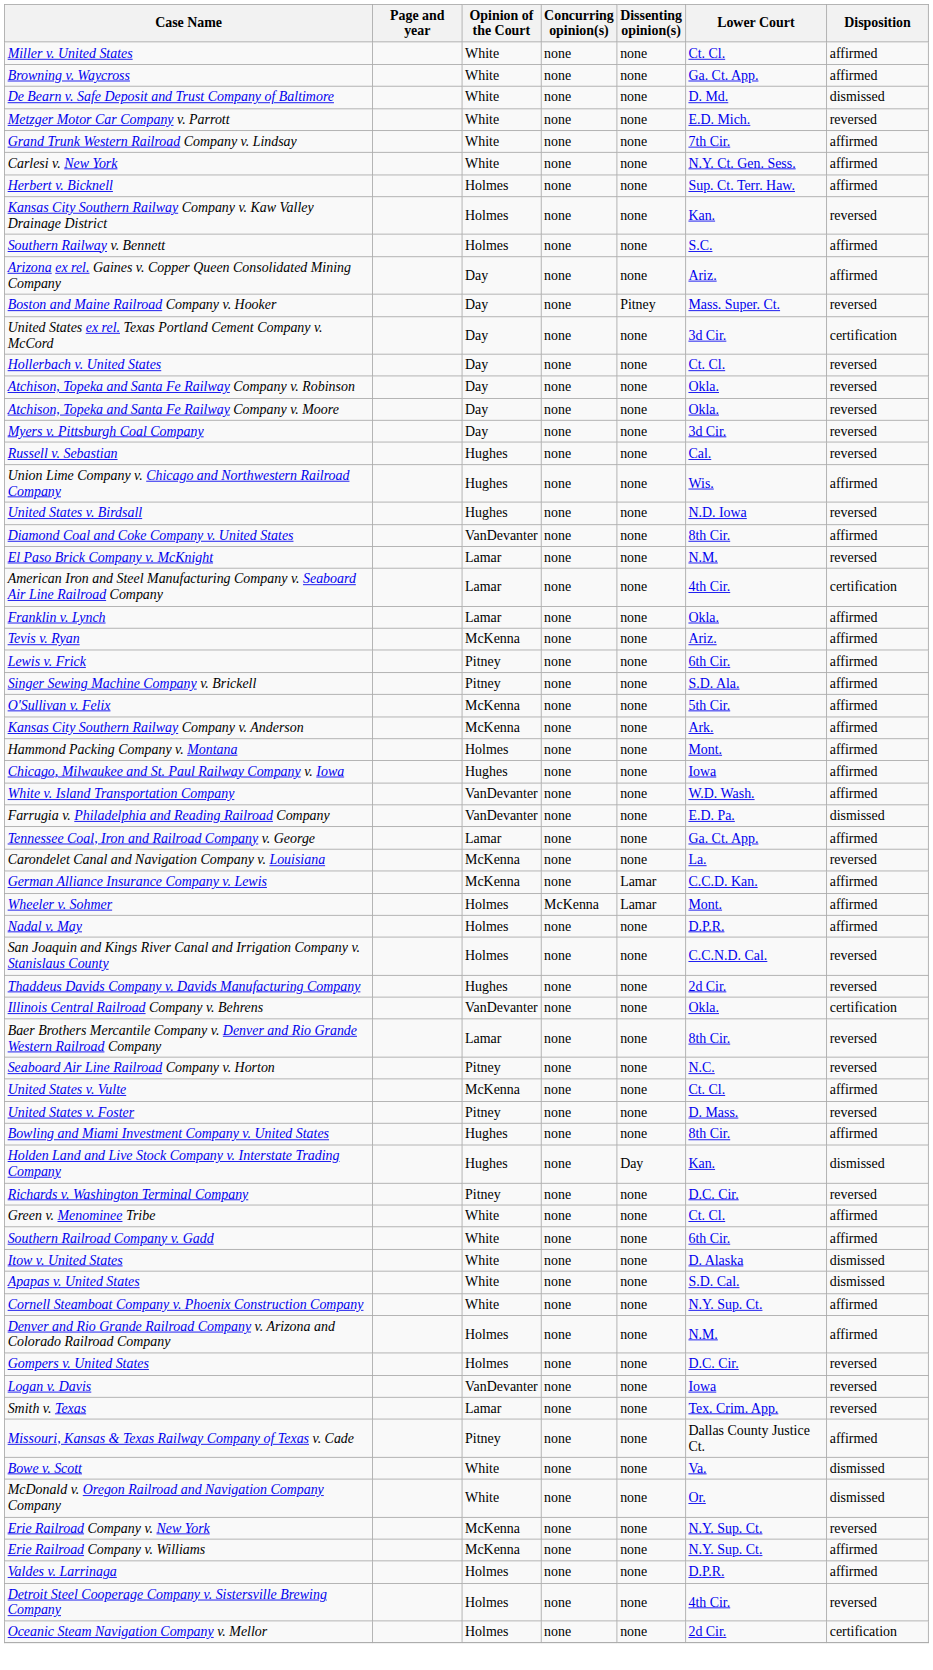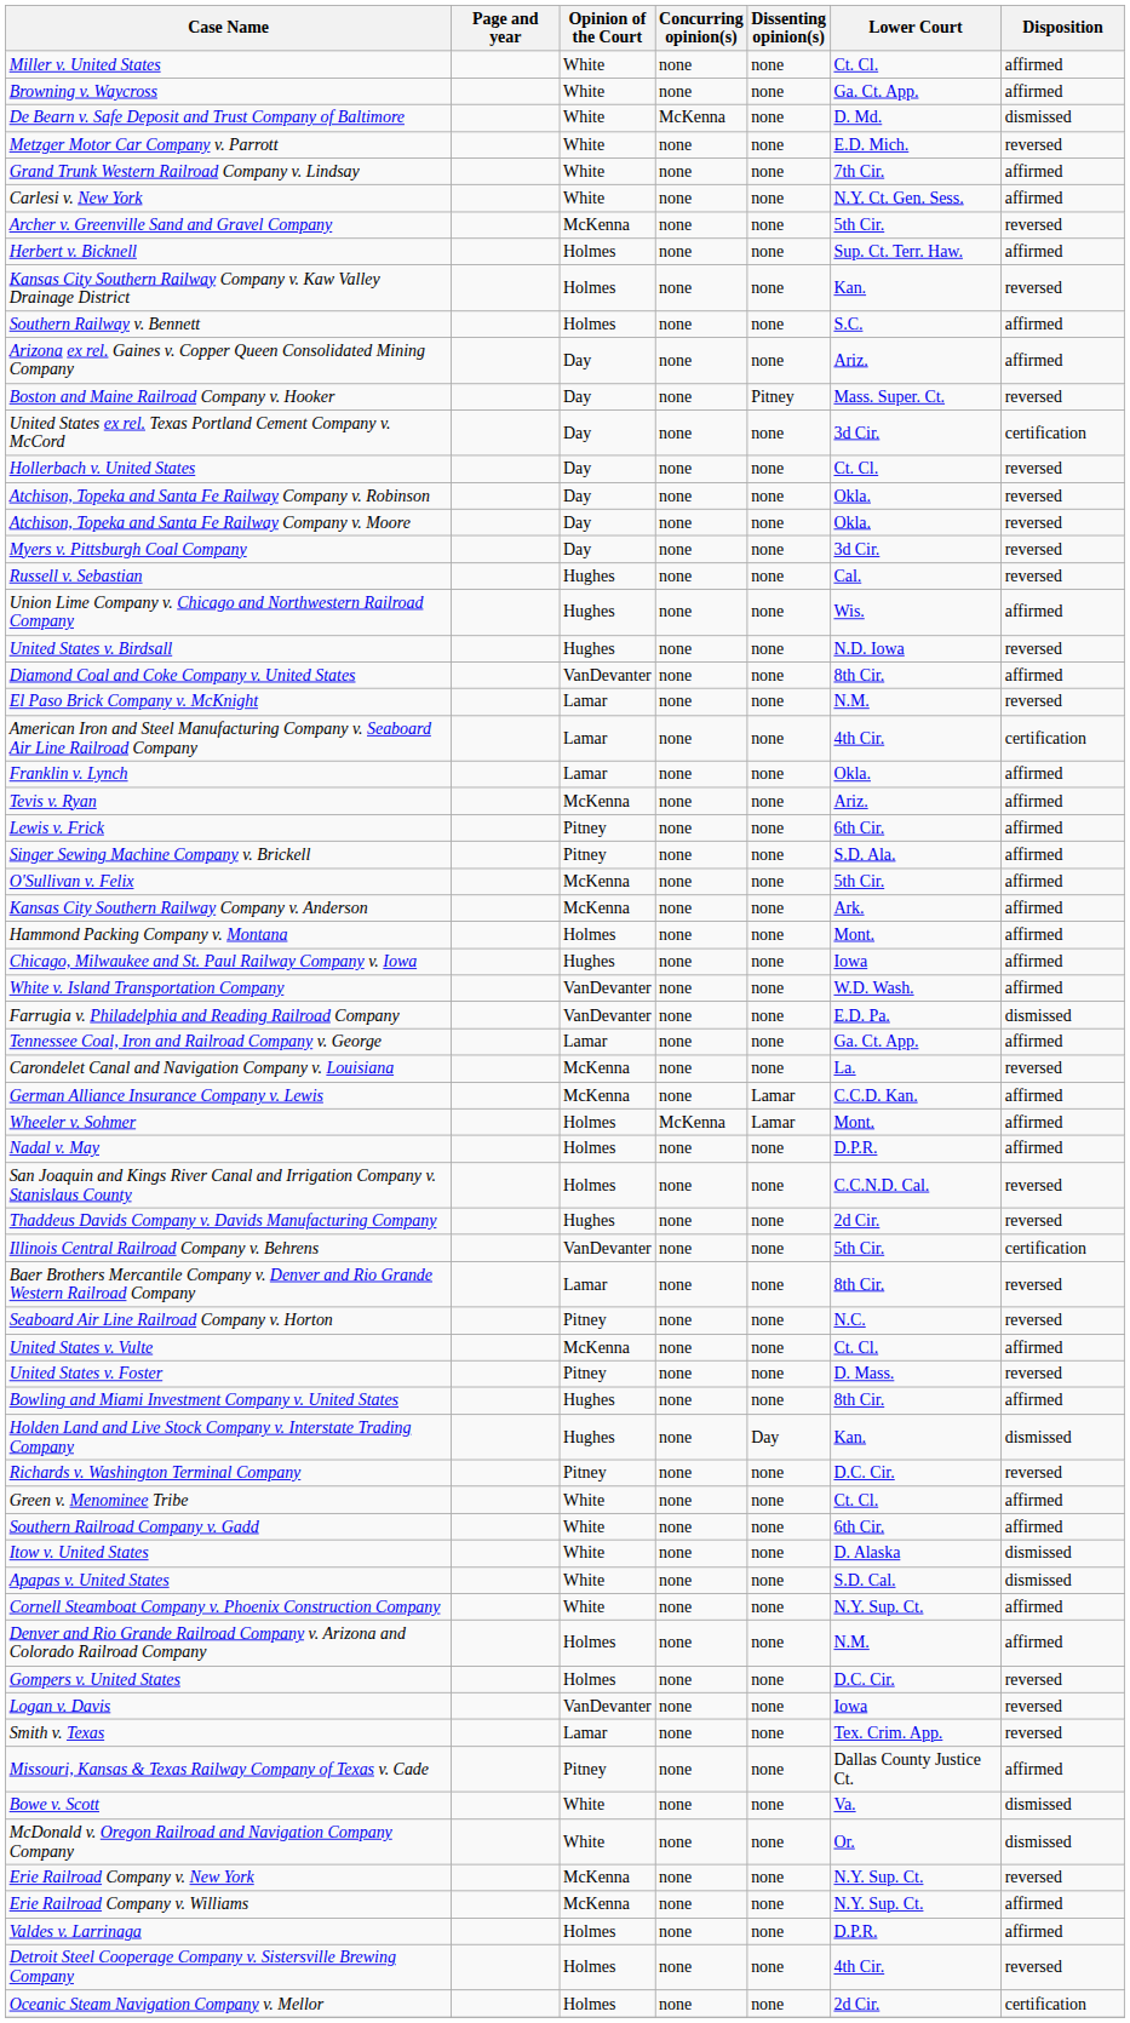De Bearn v. Safe Deposit and Trust Company of Baltimore | Concurring opinion(s): none -> McKenna
+ row: Archer v. Greenville Sand and Gravel Company | McKenna | none | none | 5th Cir. | reversed
Illinois Central Railroad Company v. Behrens | Lower Court: Okla. -> 5th Cir.
